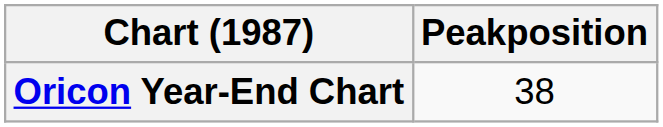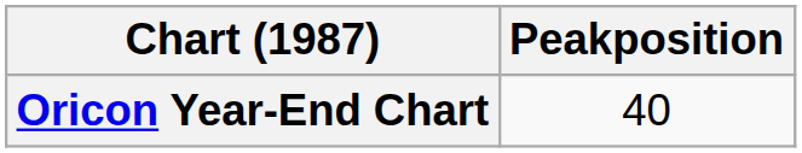Oricon Year-End Chart | Peakposition: 38 -> 40
